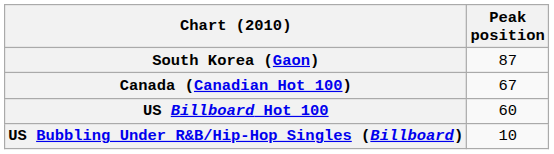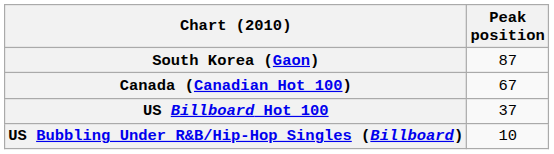US Billboard Hot 100 | Peak position: 60 -> 37
